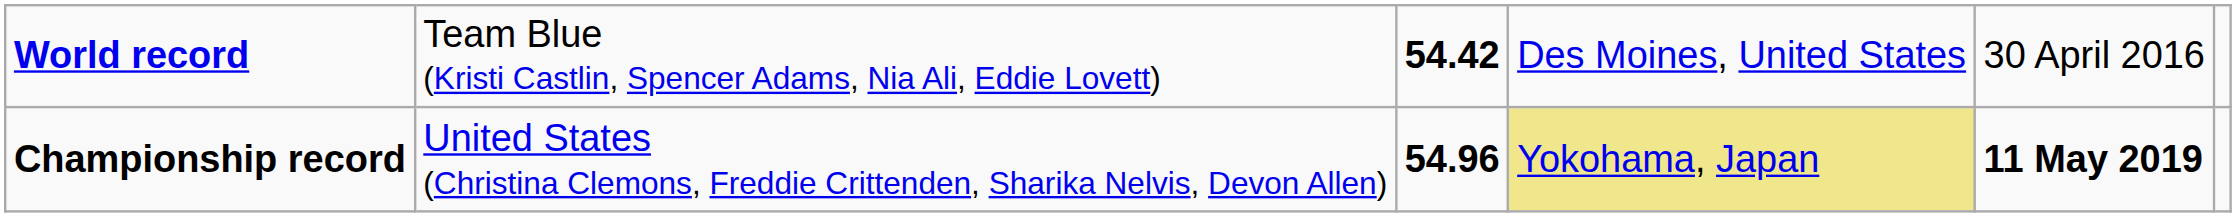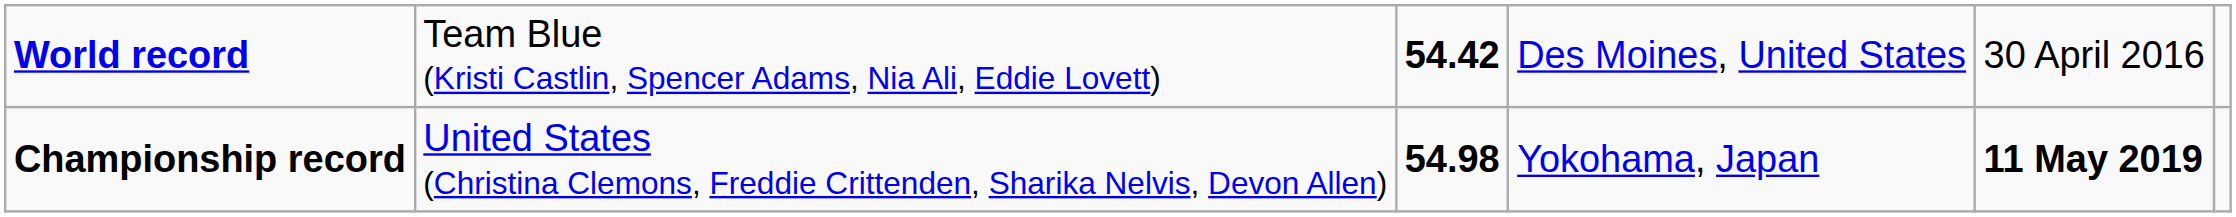Championship record | column 3: 54.96 -> 54.98
Championship record | column 4: khaki background -> no background
